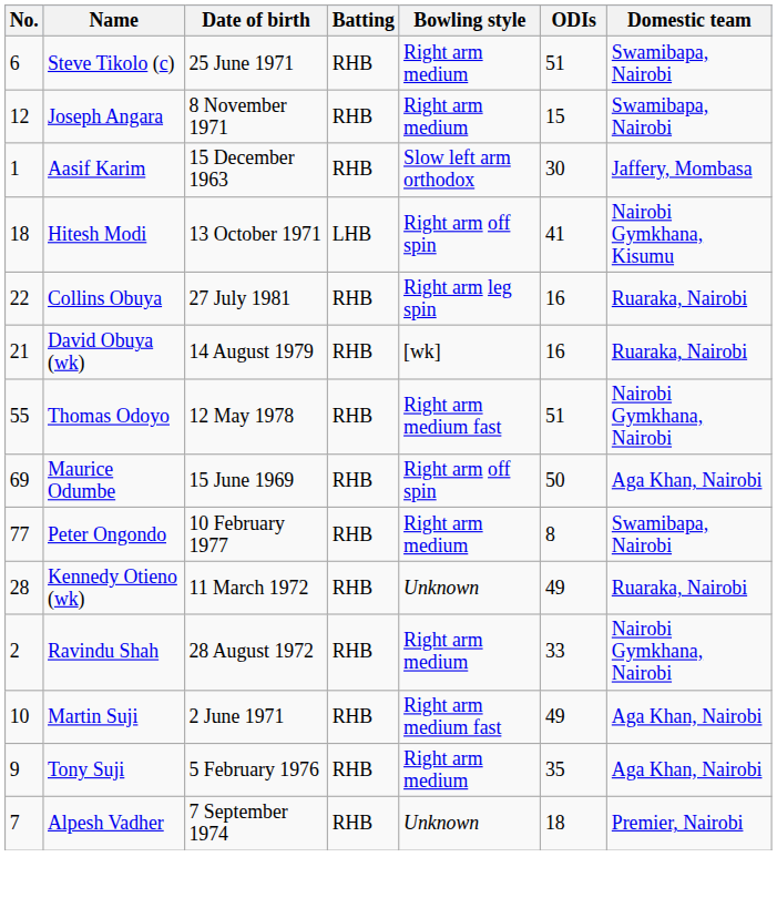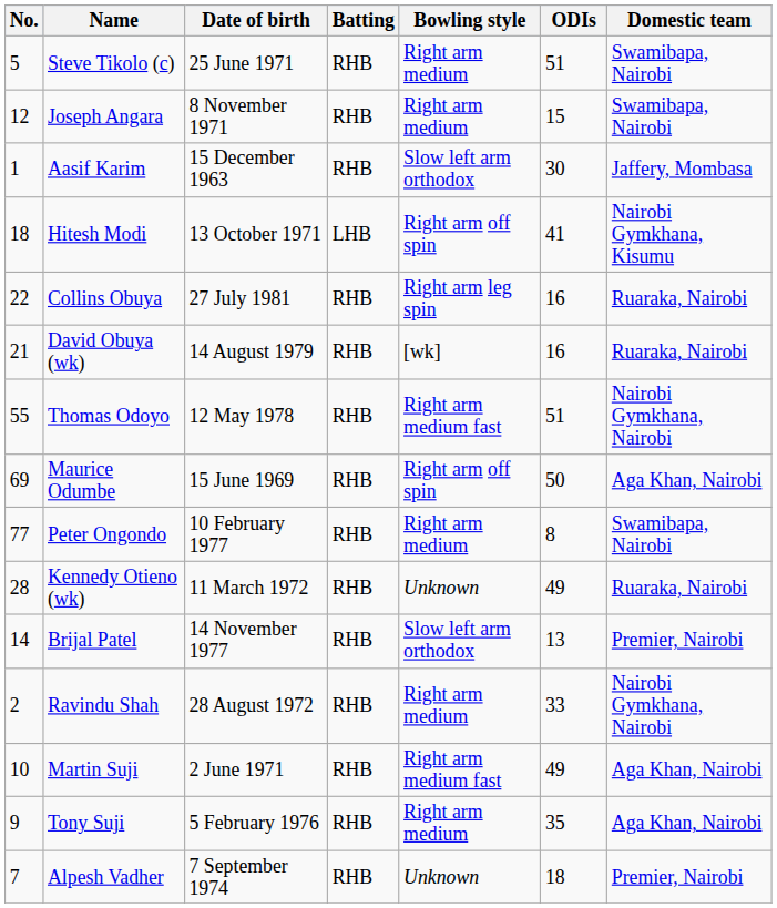Steve Tikolo (c) | No.: 6 -> 5
+ row: 14 | Brijal Patel | 14 November 1977 | RHB | Slow left arm orthodox | 13 | Premier, Nairobi
